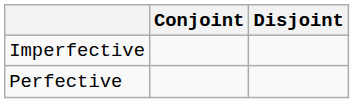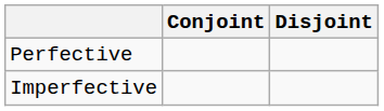rows swapped: Imperfective <-> Perfective
